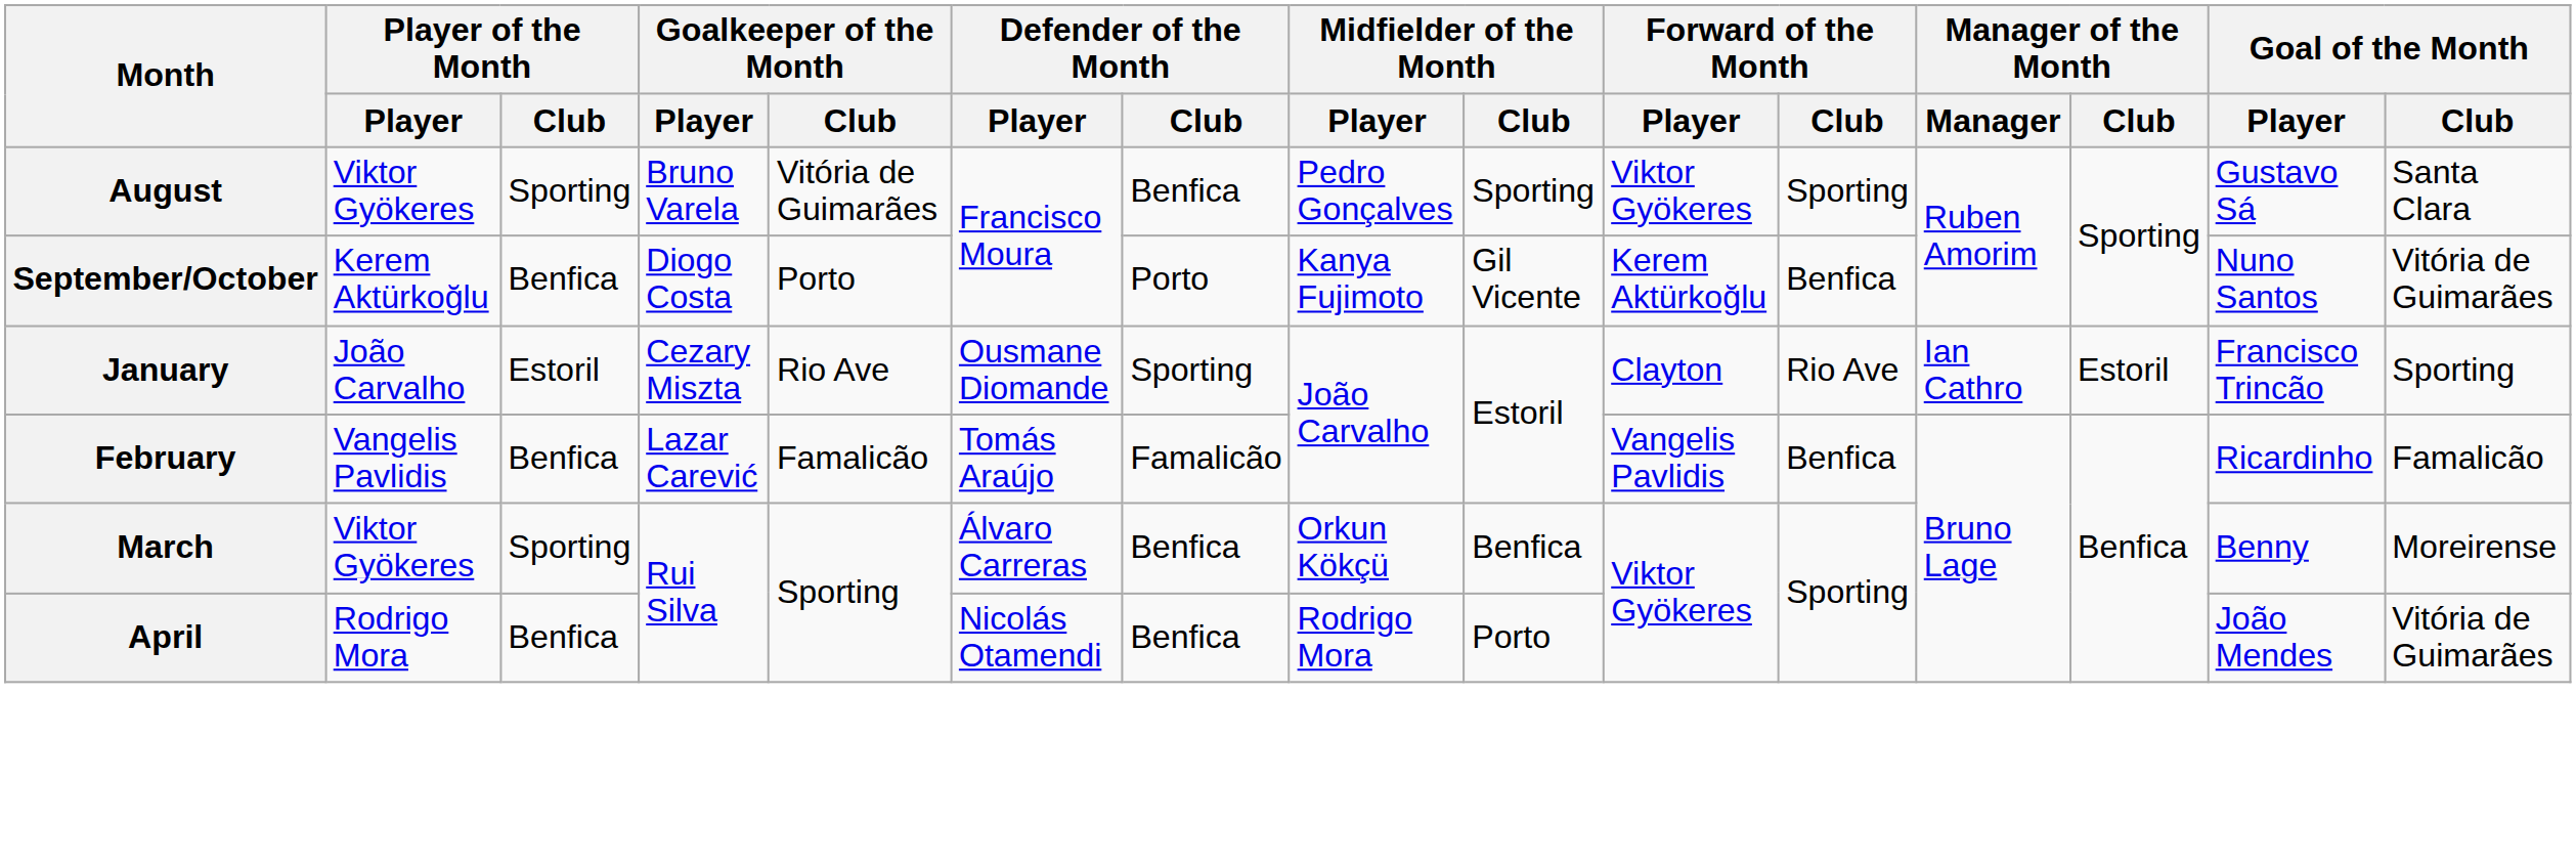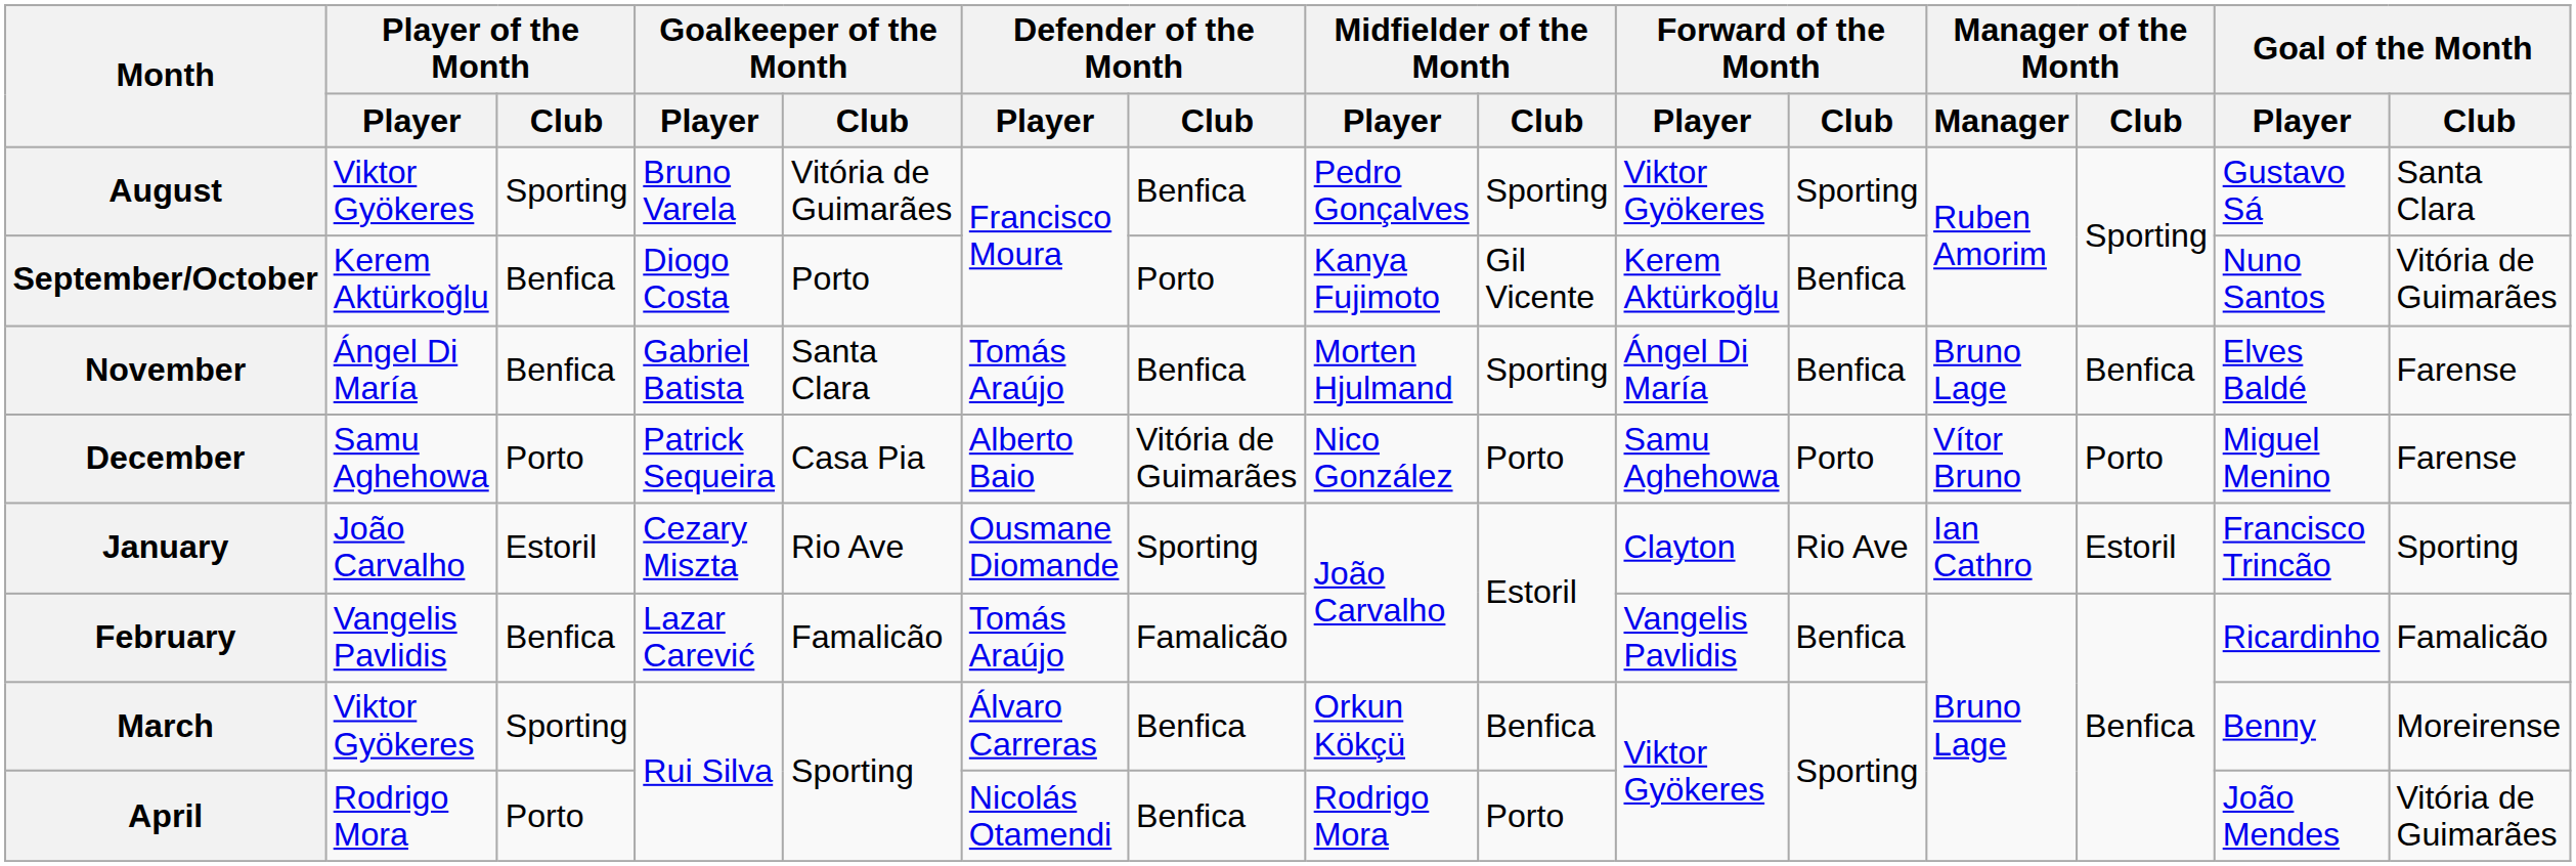+ row: November | Ángel Di María | Benfica | Gabriel Batista | Santa Clara | Tomás Araújo | Benfica | Morten Hjulmand | Sporting | Ángel Di María | Benfica | Bruno Lage | Benfica | Elves Baldé | Farense
+ row: December | Samu Aghehowa | Porto | Patrick Sequeira | Casa Pia | Alberto Baio | Vitória de Guimarães | Nico González | Porto | Samu Aghehowa | Porto | Vítor Bruno | Porto | Miguel Menino | Farense
April | Player of the Month / Club: Benfica -> Porto
